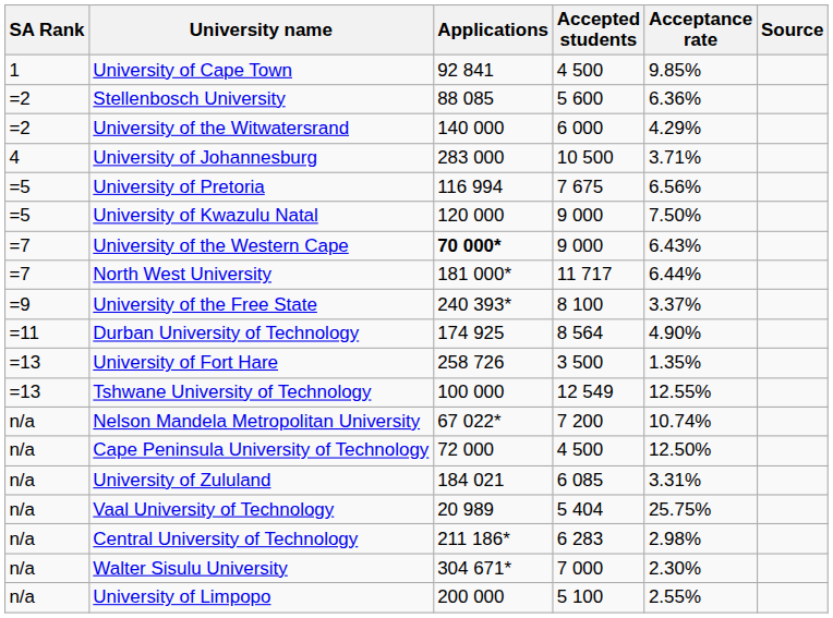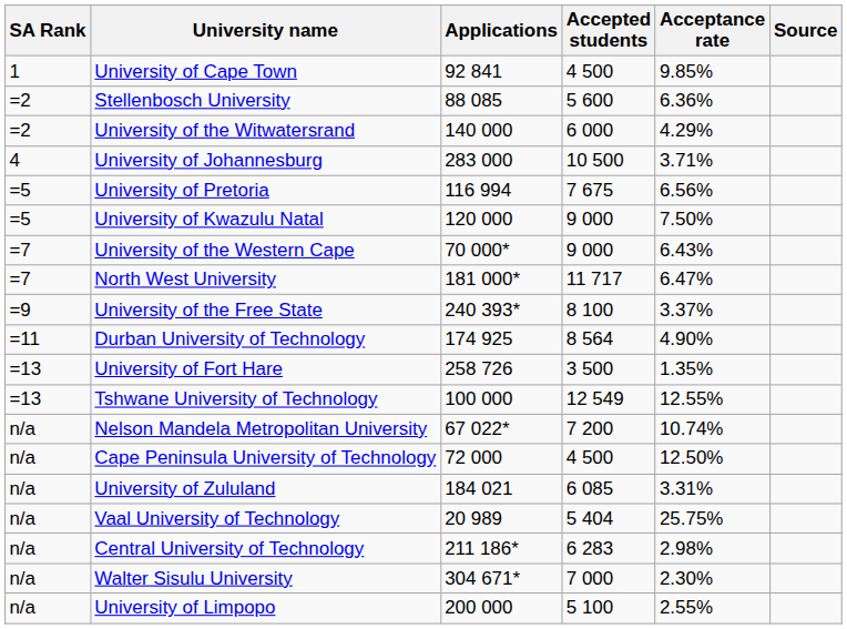University of the Western Cape | Applications: bold -> normal
North West University | Acceptance rate: 6.44% -> 6.47%
